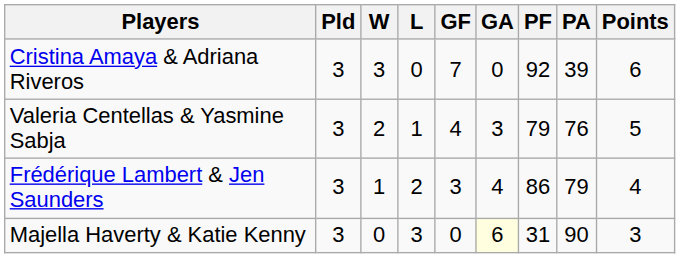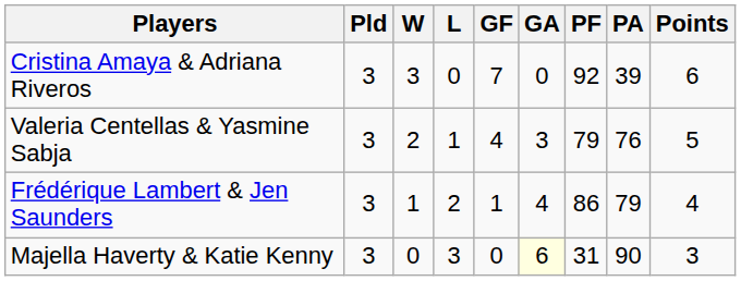Frédérique Lambert & Jen Saunders | GF: 3 -> 1
